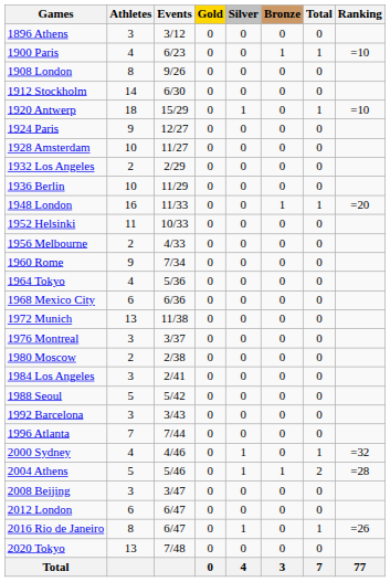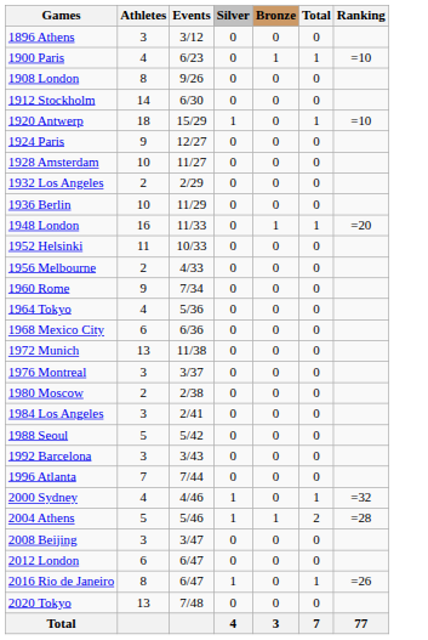- column: Gold | 0 | 0 | 0 | 0 | 0 | 0 | 0 | 0 | 0 | 0 | 0 | 0 | 0 | 0 | 0 | 0 | 0 | 0 | 0 | 0 | 0 | 0 | 0 | 0 | 0 | 0 | 0 | 0 | 0
